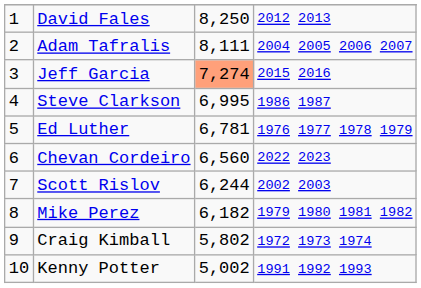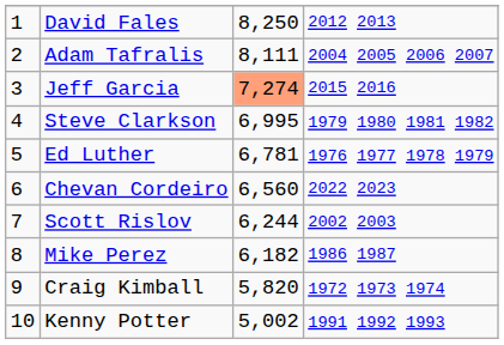Steve Clarkson | column 4: 1986 1987 -> 1979 1980 1981 1982
Mike Perez | column 4: 1979 1980 1981 1982 -> 1986 1987
Craig Kimball | column 3: 5,802 -> 5,820
